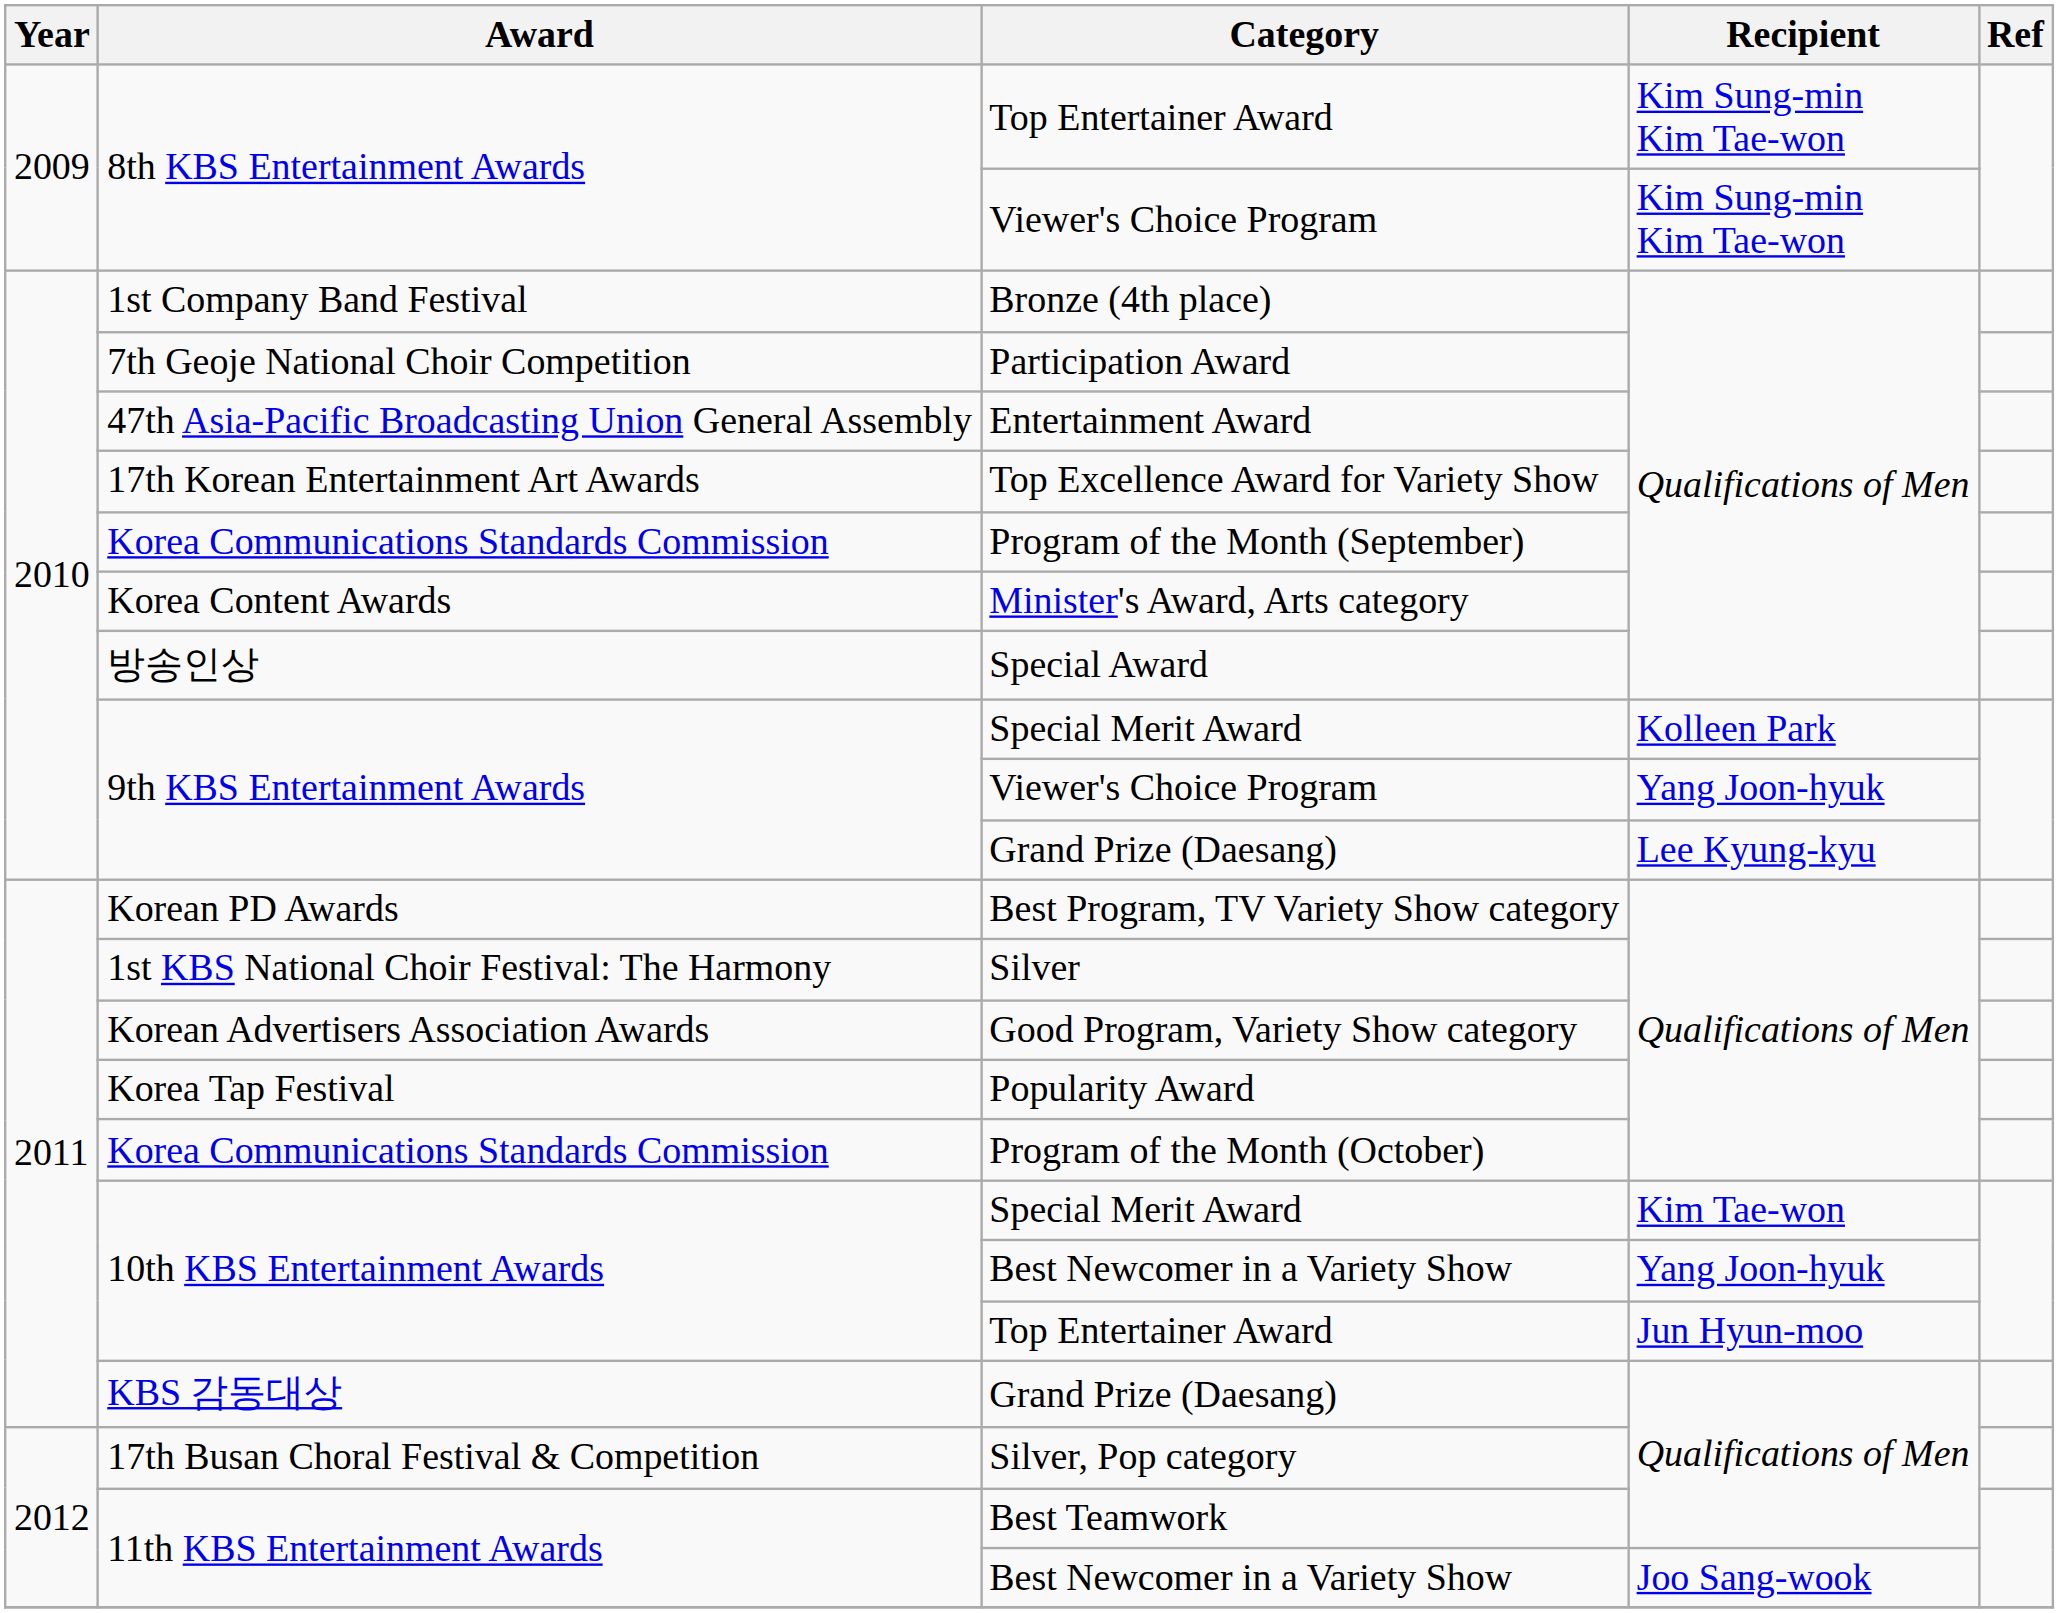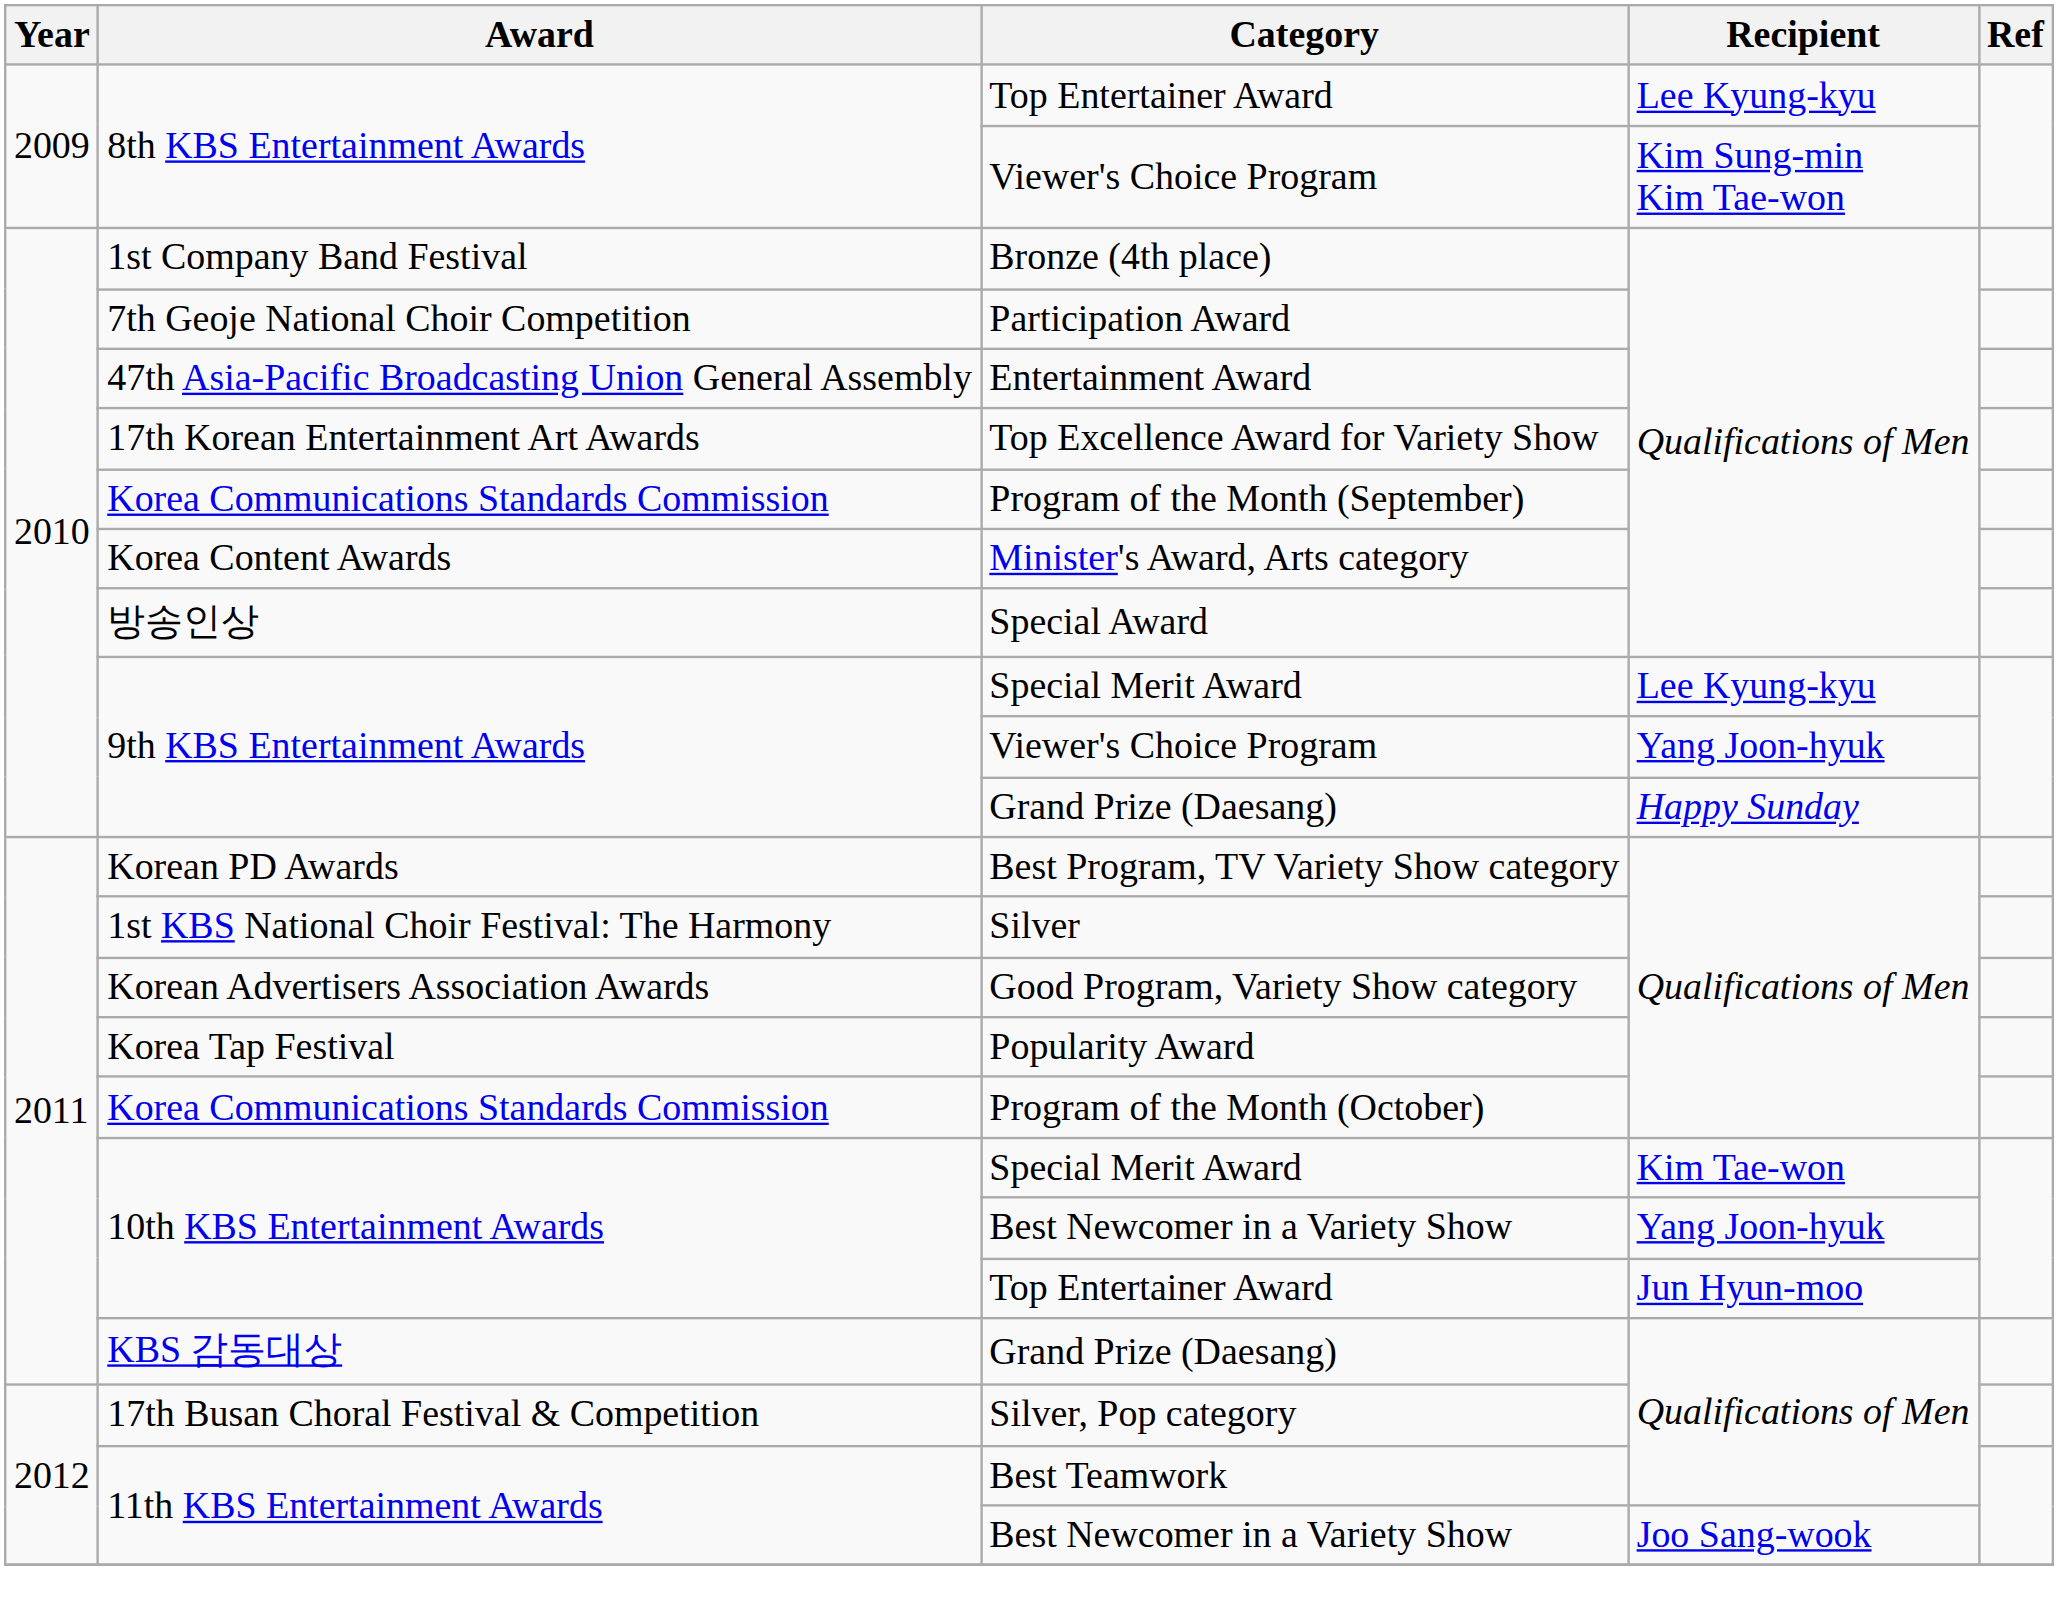8th KBS Entertainment Awards / Top Entertainer Award | Recipient: Kim Sung-min Kim Tae-won -> Lee Kyung-kyu
9th KBS Entertainment Awards / Special Merit Award | Recipient: Kolleen Park -> Lee Kyung-kyu
9th KBS Entertainment Awards / Grand Prize (Daesang) | Recipient: Lee Kyung-kyu -> Happy Sunday
